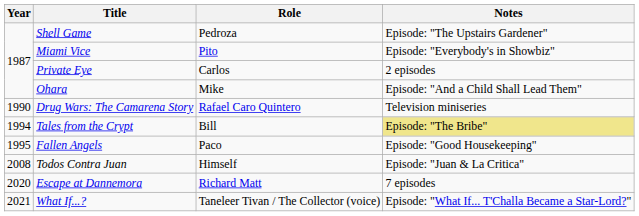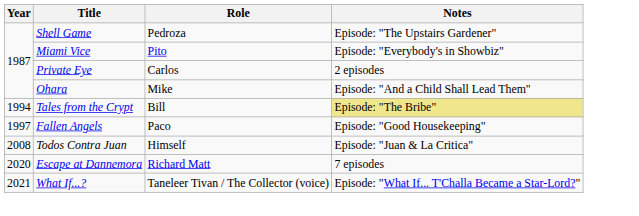- row: 1990 | Drug Wars: The Camarena Story | Rafael Caro Quintero | Television miniseries
Fallen Angels | Year: 1995 -> 1997
